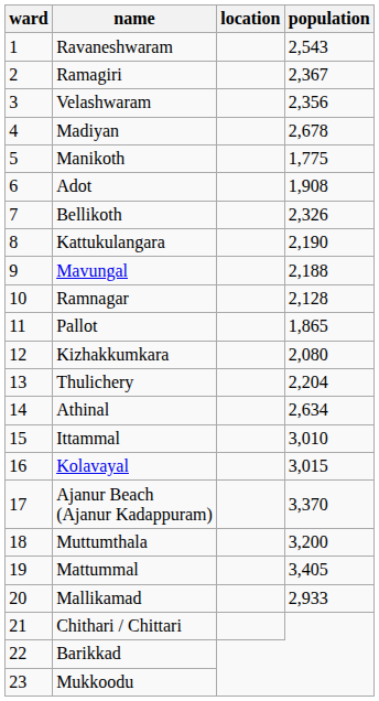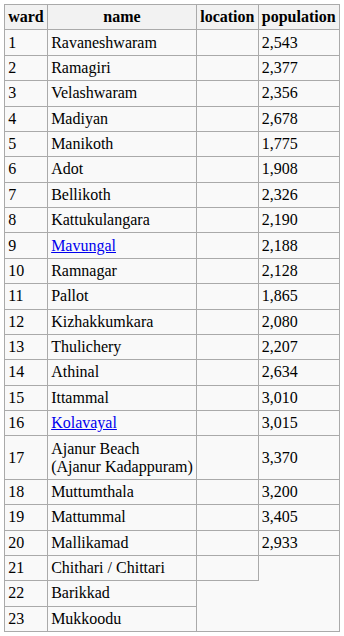Ramagiri | population: 2,367 -> 2,377
Thulichery | population: 2,204 -> 2,207
